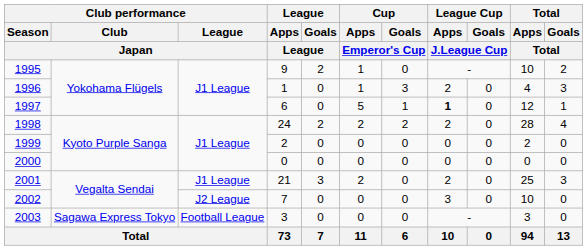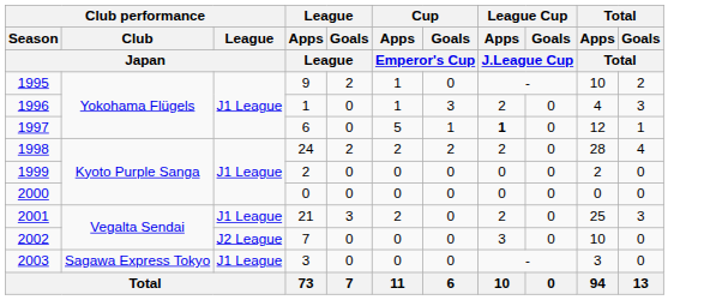2003 | Club performance / League / Japan: Football League -> J1 League
